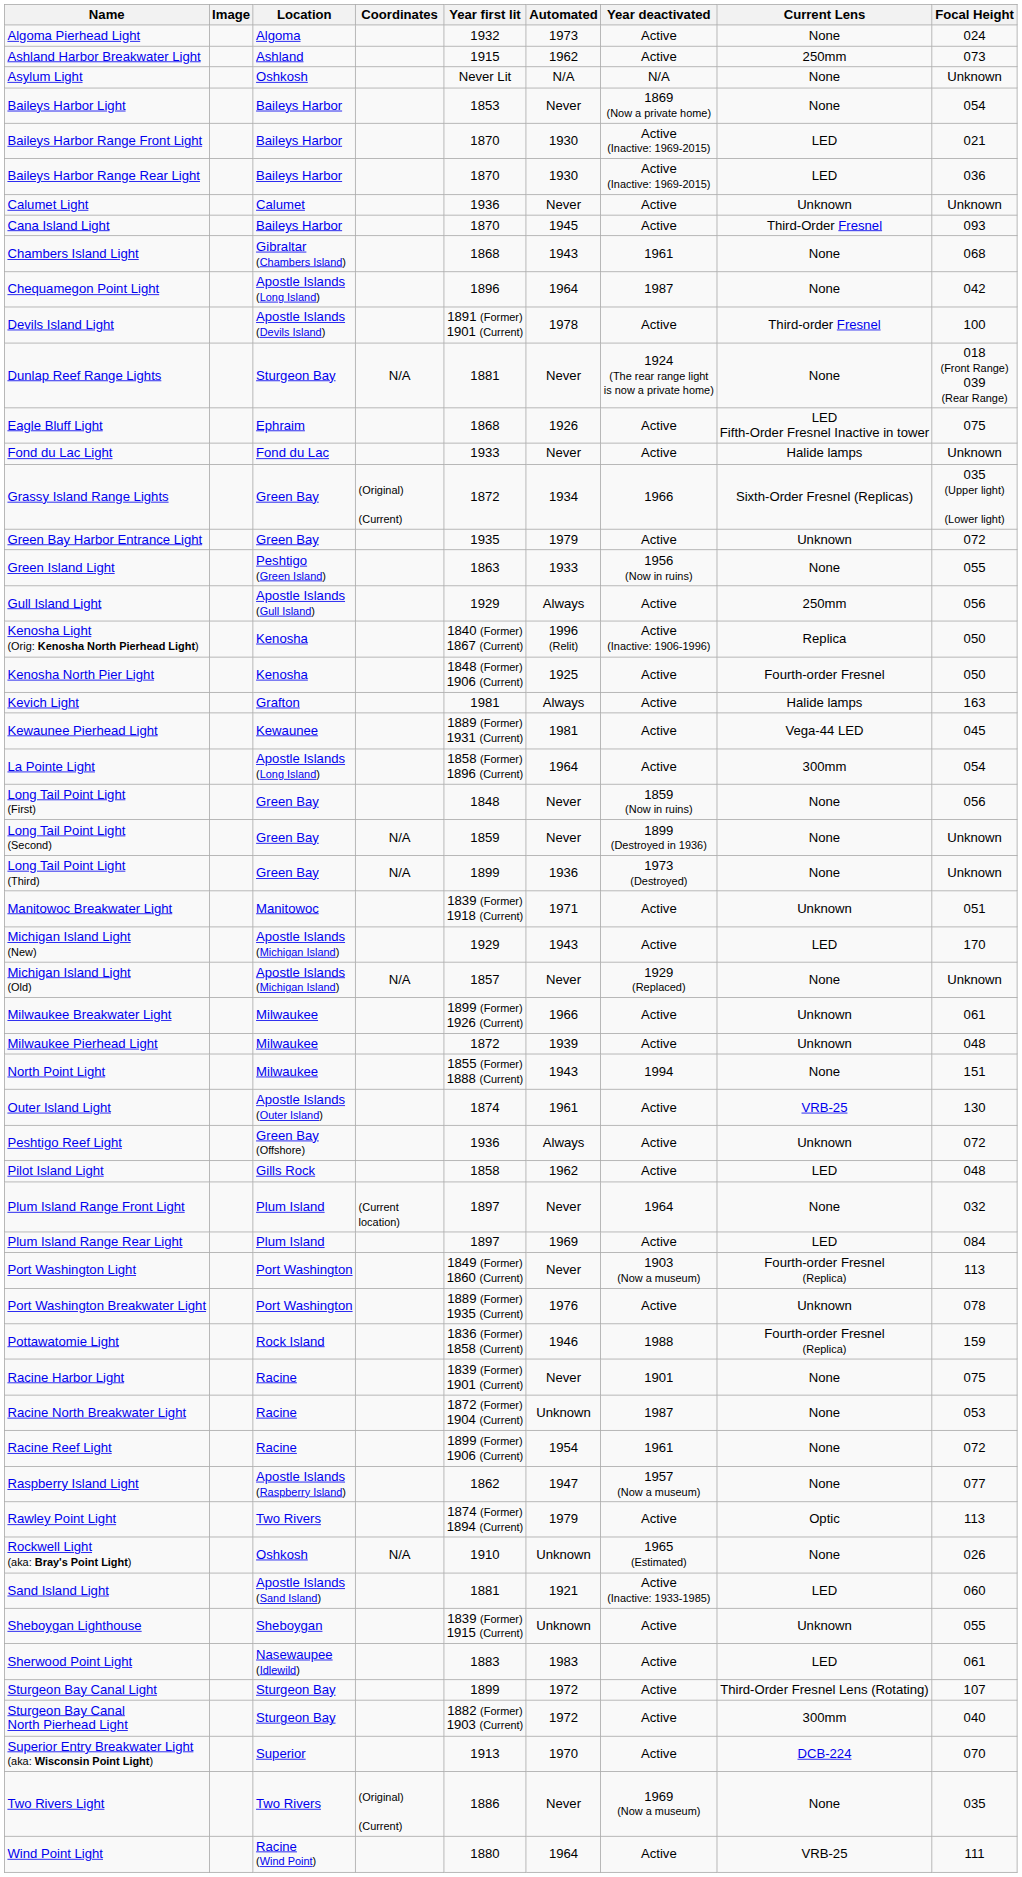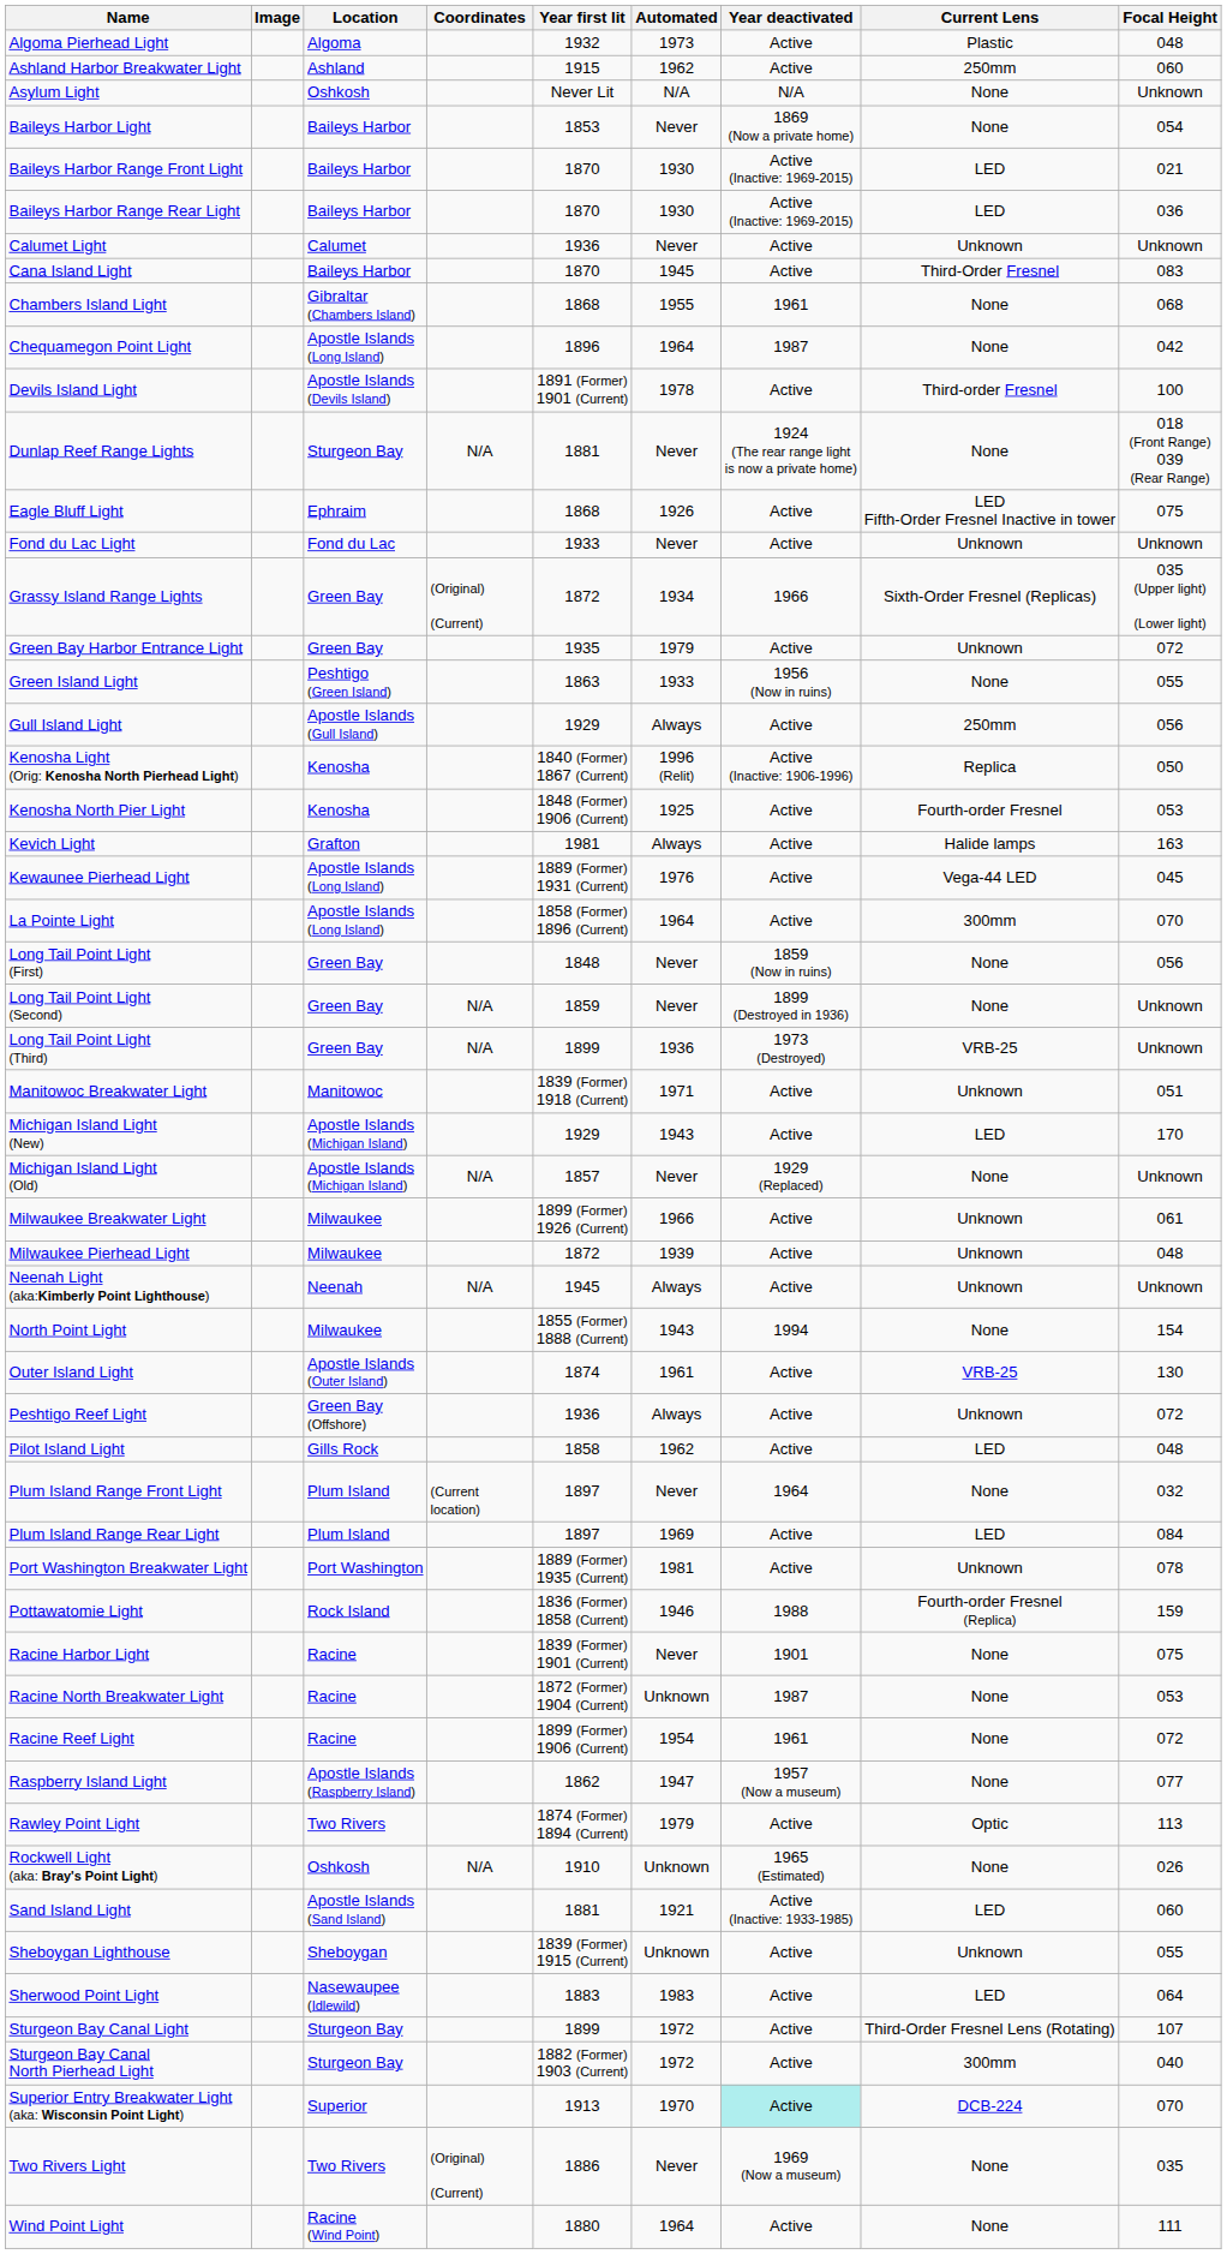Algoma Pierhead Light | Current Lens: None -> Plastic
Algoma Pierhead Light | Focal Height: 024 -> 048
Ashland Harbor Breakwater Light | Focal Height: 073 -> 060
Cana Island Light | Focal Height: 093 -> 083
Chambers Island Light | Automated: 1943 -> 1955
Fond du Lac Light | Current Lens: Halide lamps -> Unknown
Kenosha North Pier Light | Focal Height: 050 -> 053
Kewaunee Pierhead Light | Location: Kewaunee -> Apostle Islands (Long Island)
Kewaunee Pierhead Light | Automated: 1981 -> 1976
La Pointe Light | Focal Height: 054 -> 070
Long Tail Point Light (Third) | Current Lens: None -> VRB-25
+ row: Neenah Light (aka:Kimberly Point Lighthouse) | Neenah | N/A | 1945 | Always | Active | Unknown | Unknown
North Point Light | Focal Height: 151 -> 154
- row: Port Washington Light | Port Washington | 1849 (Former) 1860 (Current) | Never | 1903 (Now a museum) | Fourth-order Fresnel (Replica) | 113
Port Washington Breakwater Light | Automated: 1976 -> 1981
Sherwood Point Light | Focal Height: 061 -> 064
Superior Entry Breakwater Light (aka: Wisconsin Point Light) | Year deactivated: no background -> paleturquoise background
Wind Point Light | Current Lens: VRB-25 -> None
